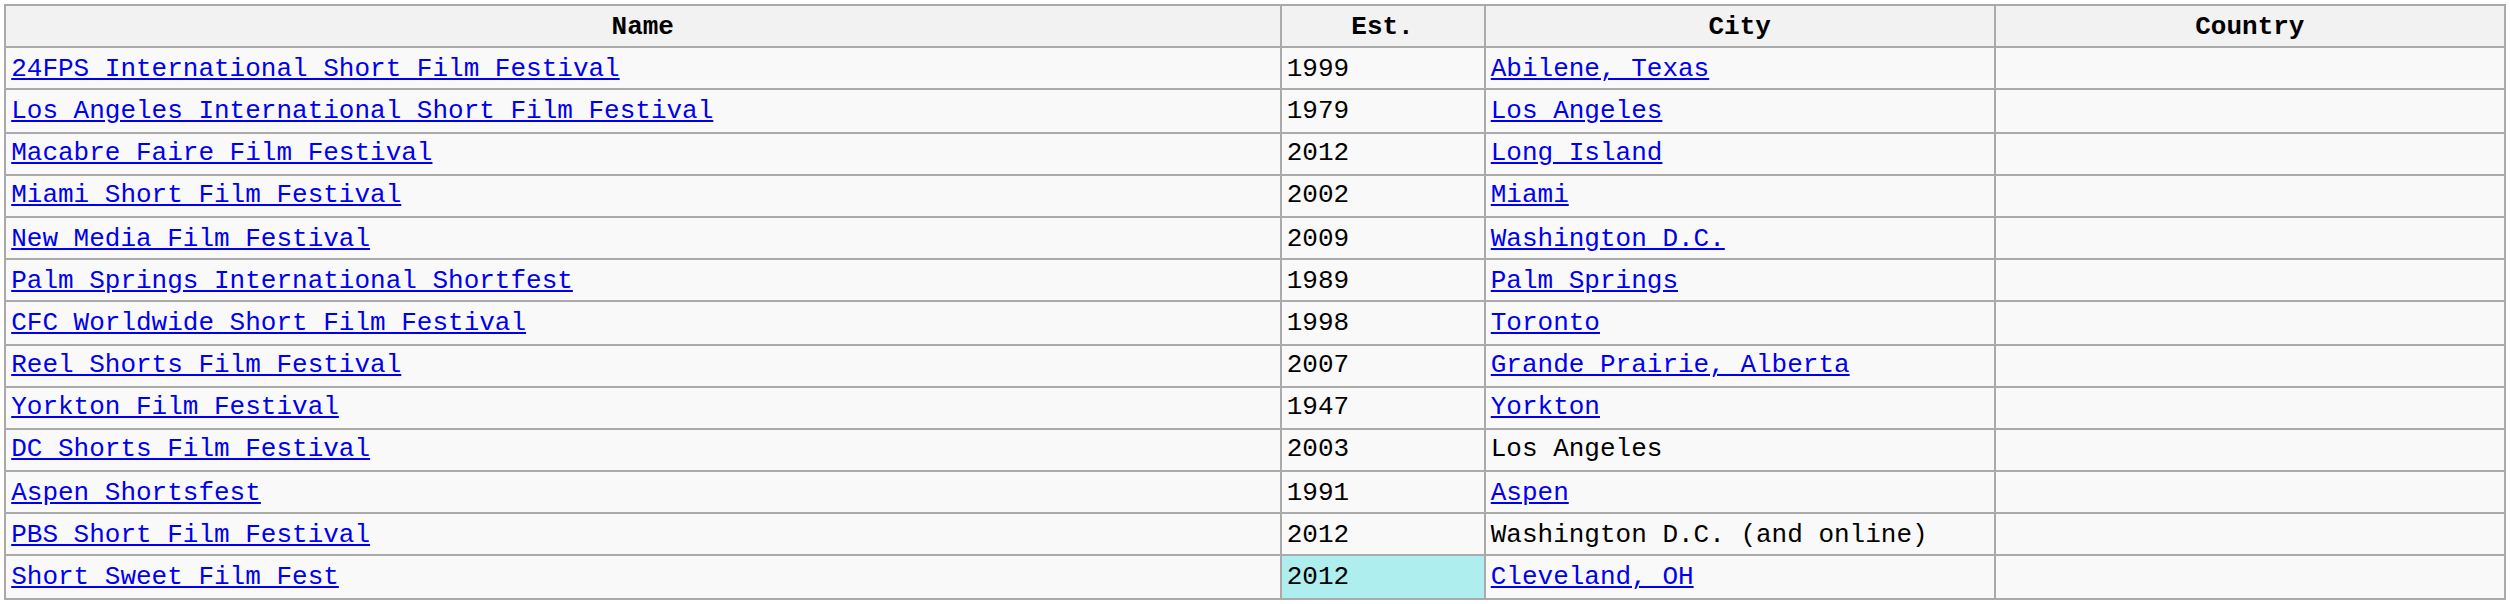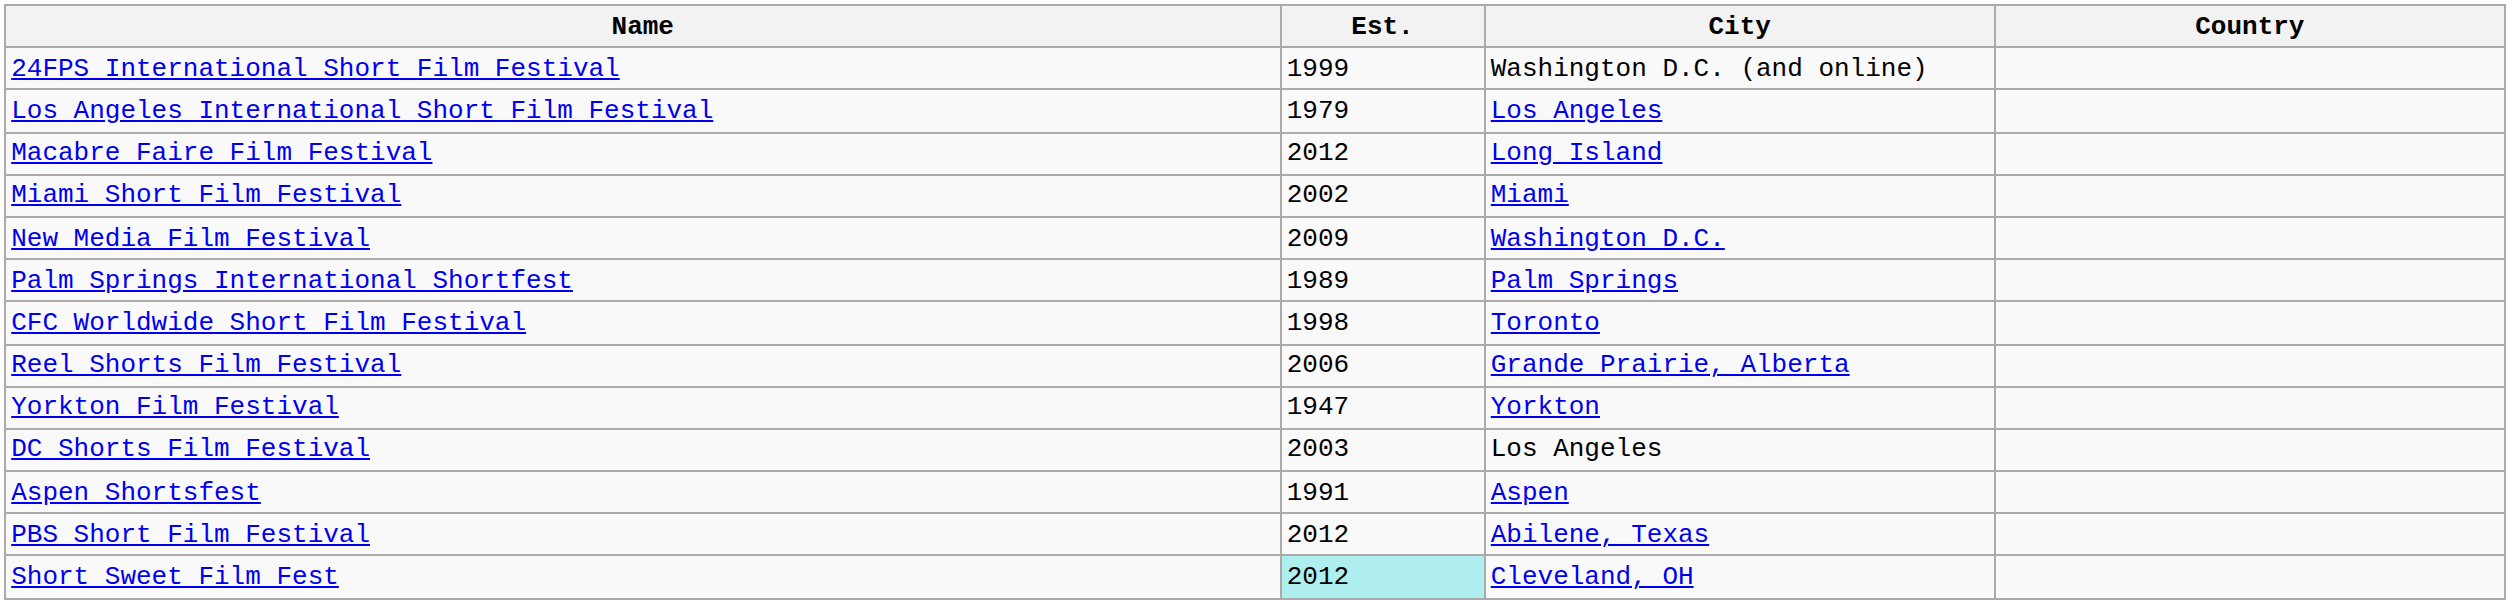24FPS International Short Film Festival | City: Abilene, Texas -> Washington D.C. (and online)
Reel Shorts Film Festival | Est.: 2007 -> 2006
PBS Short Film Festival | City: Washington D.C. (and online) -> Abilene, Texas
